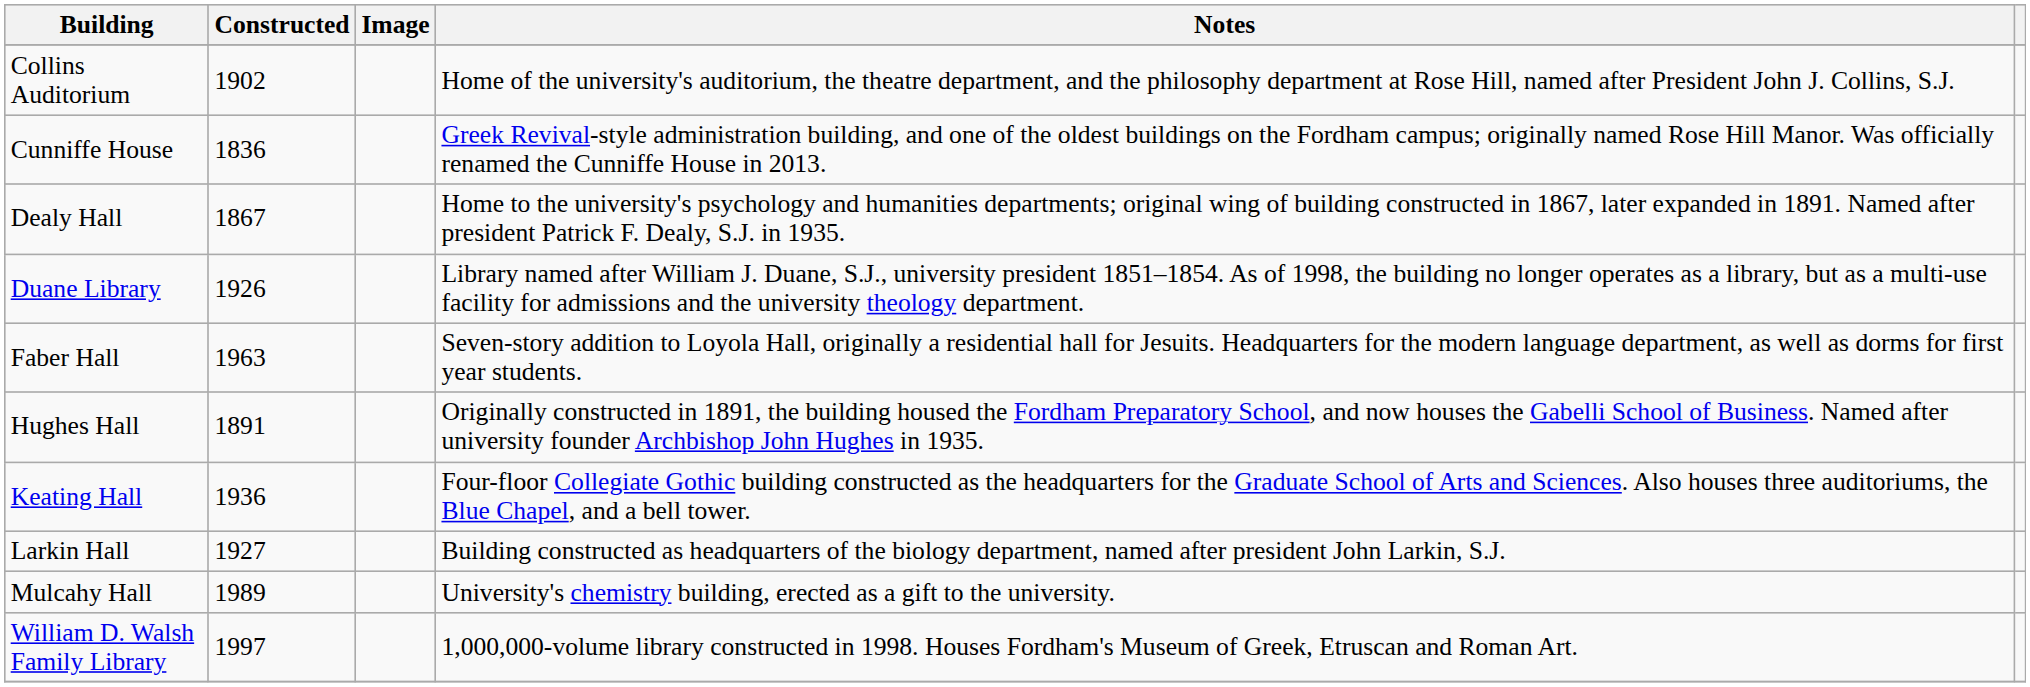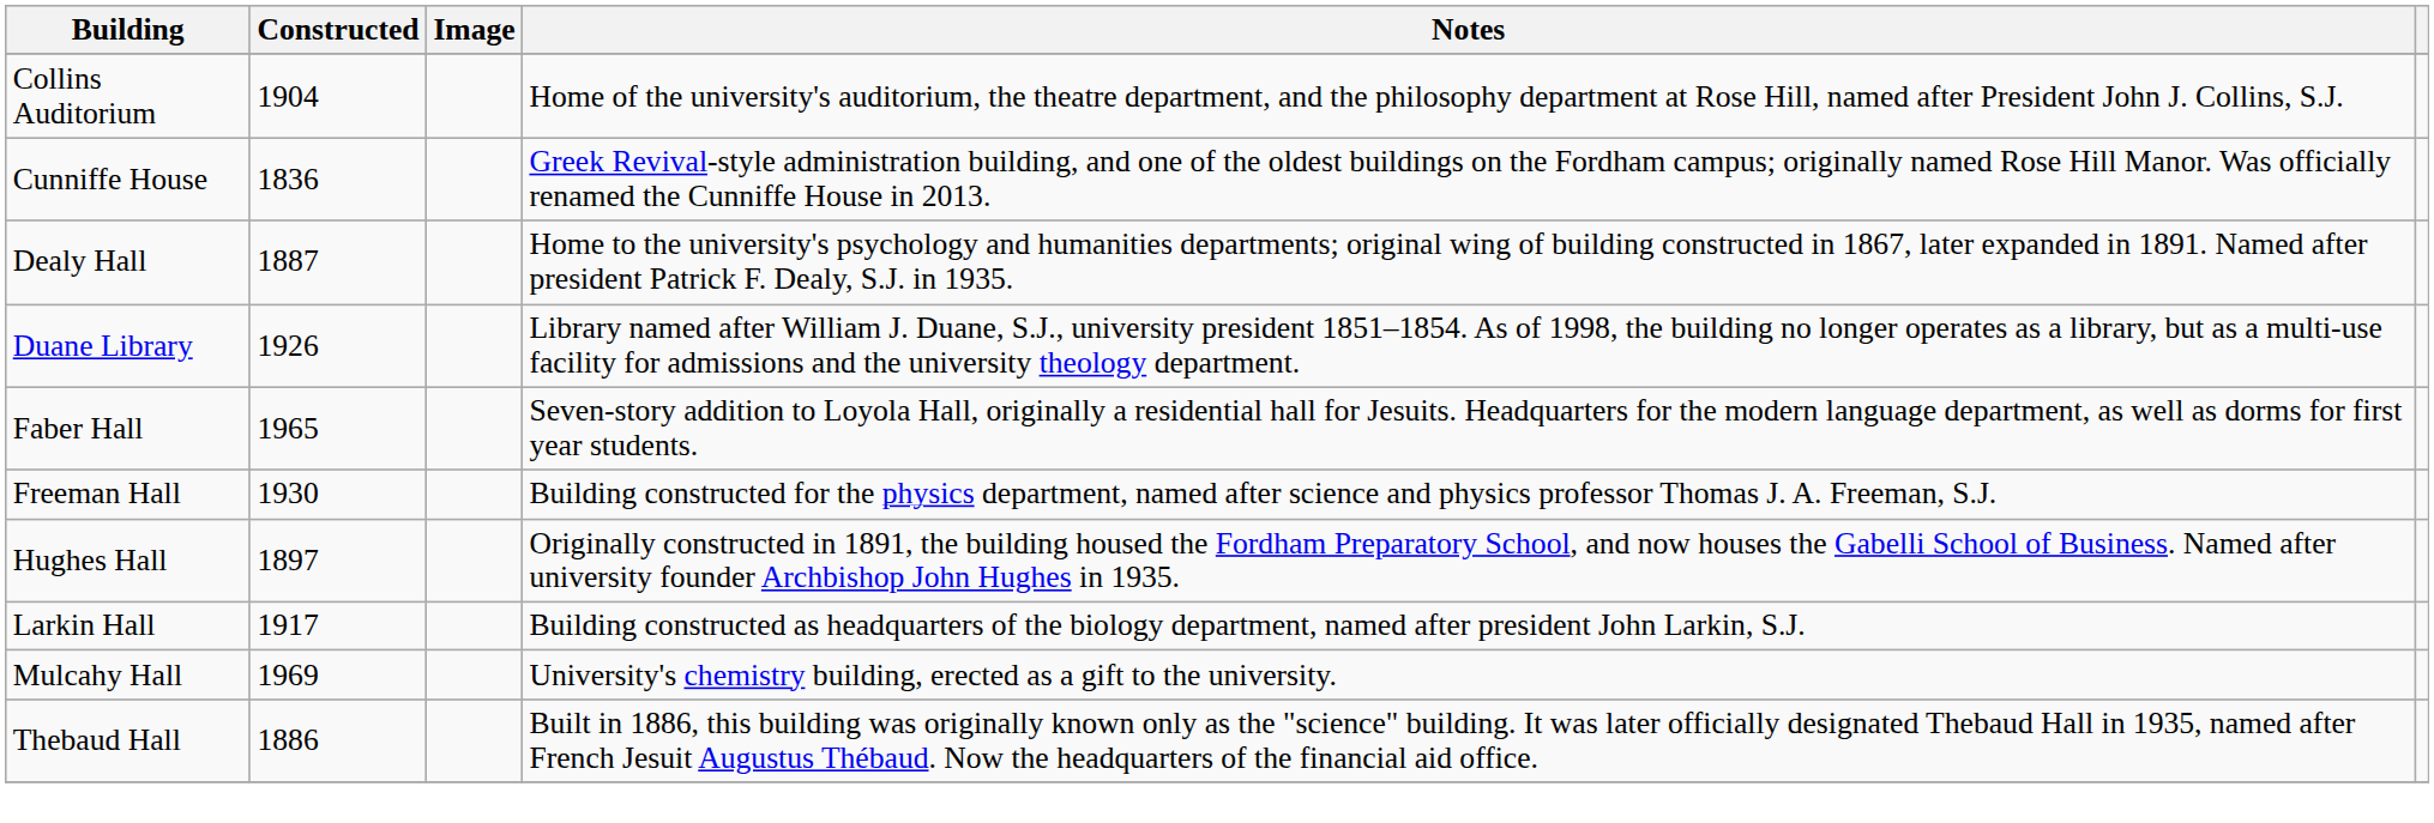Collins Auditorium | Constructed: 1902 -> 1904
Dealy Hall | Constructed: 1867 -> 1887
Faber Hall | Constructed: 1963 -> 1965
+ row: Freeman Hall | 1930 | Building constructed for the physics department, named after science and physics professor Thomas J. A. Freeman, S.J.
Hughes Hall | Constructed: 1891 -> 1897
- row: Keating Hall | 1936 | Four-floor Collegiate Gothic building constructed as the headquarters for the Graduate School of Arts and Sciences. Also houses three auditoriums, the Blue Chapel, and a bell tower.
Larkin Hall | Constructed: 1927 -> 1917
Mulcahy Hall | Constructed: 1989 -> 1969
+ row: Thebaud Hall | 1886 | Built in 1886, this building was originally known only as the "science" building. It was later officially designated Thebaud Hall in 1935, named after French Jesuit Augustus Thébaud. Now the headquarters of the financial aid office.
- row: William D. Walsh Family Library | 1997 | 1,000,000-volume library constructed in 1998. Houses Fordham's Museum of Greek, Etruscan and Roman Art.
